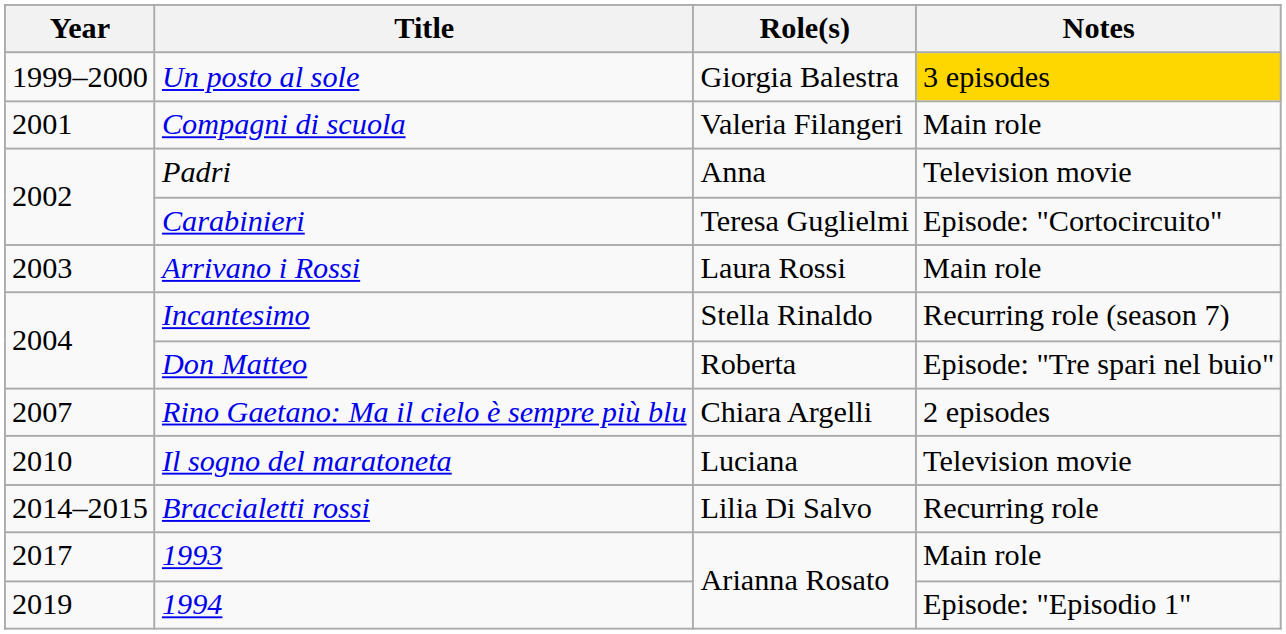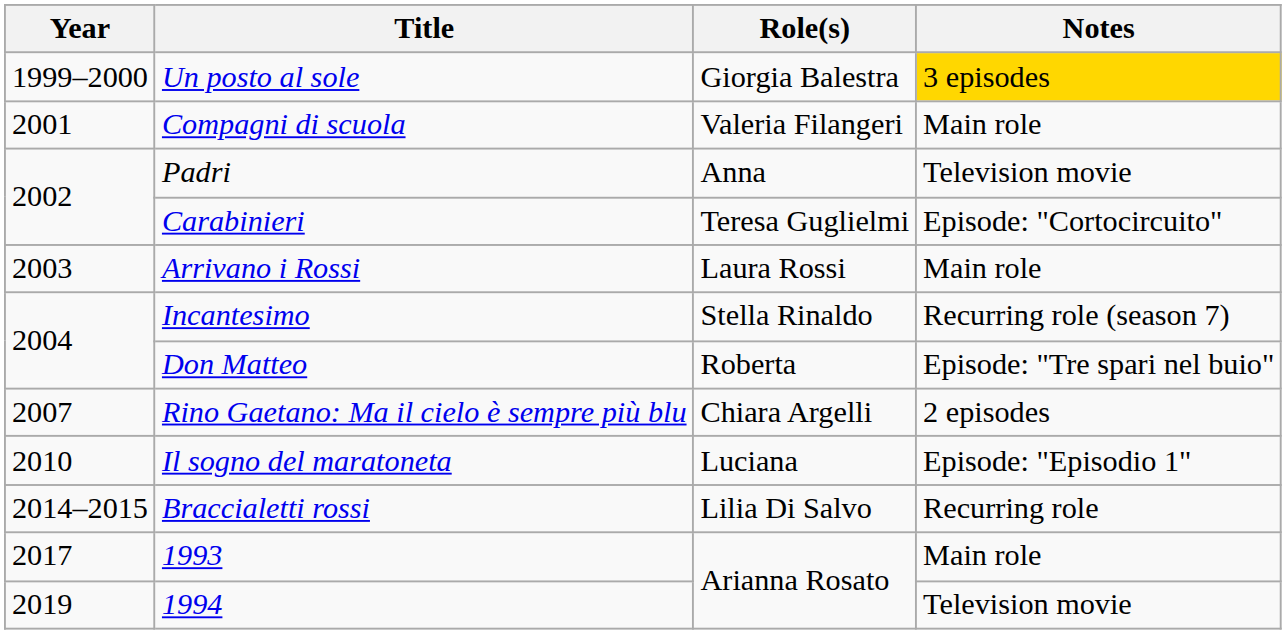Il sogno del maratoneta | Notes: Television movie -> Episode: "Episodio 1"
1994 | Notes: Episode: "Episodio 1" -> Television movie
